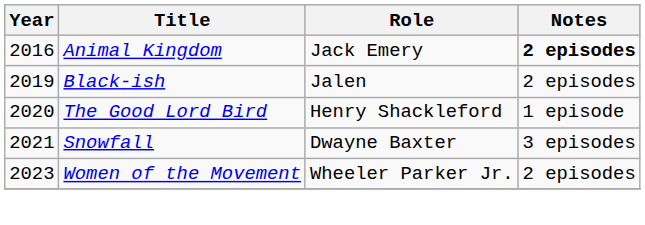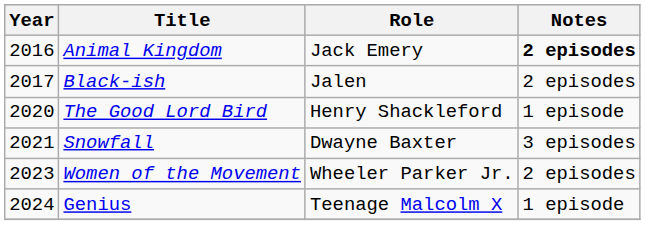Black-ish | Year: 2019 -> 2017
+ row: 2024 | Genius | Teenage Malcolm X | 1 episode
